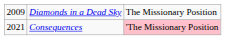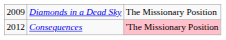Consequences | column 1: 2021 -> 2012
